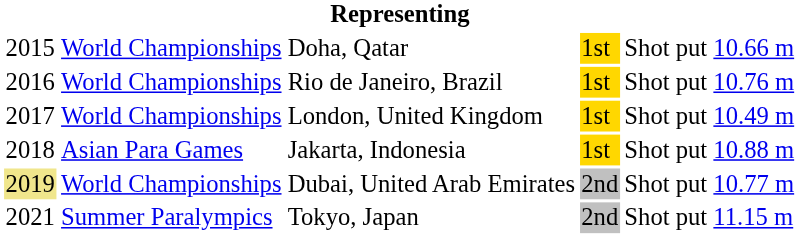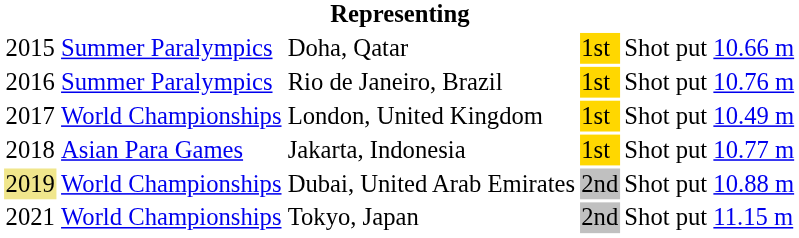Doha, Qatar | column 2: World Championships -> Summer Paralympics
Rio de Janeiro, Brazil | column 2: World Championships -> Summer Paralympics
Jakarta, Indonesia | column 6: 10.88 m -> 10.77 m
Dubai, United Arab Emirates | column 6: 10.77 m -> 10.88 m
Tokyo, Japan | column 2: Summer Paralympics -> World Championships
